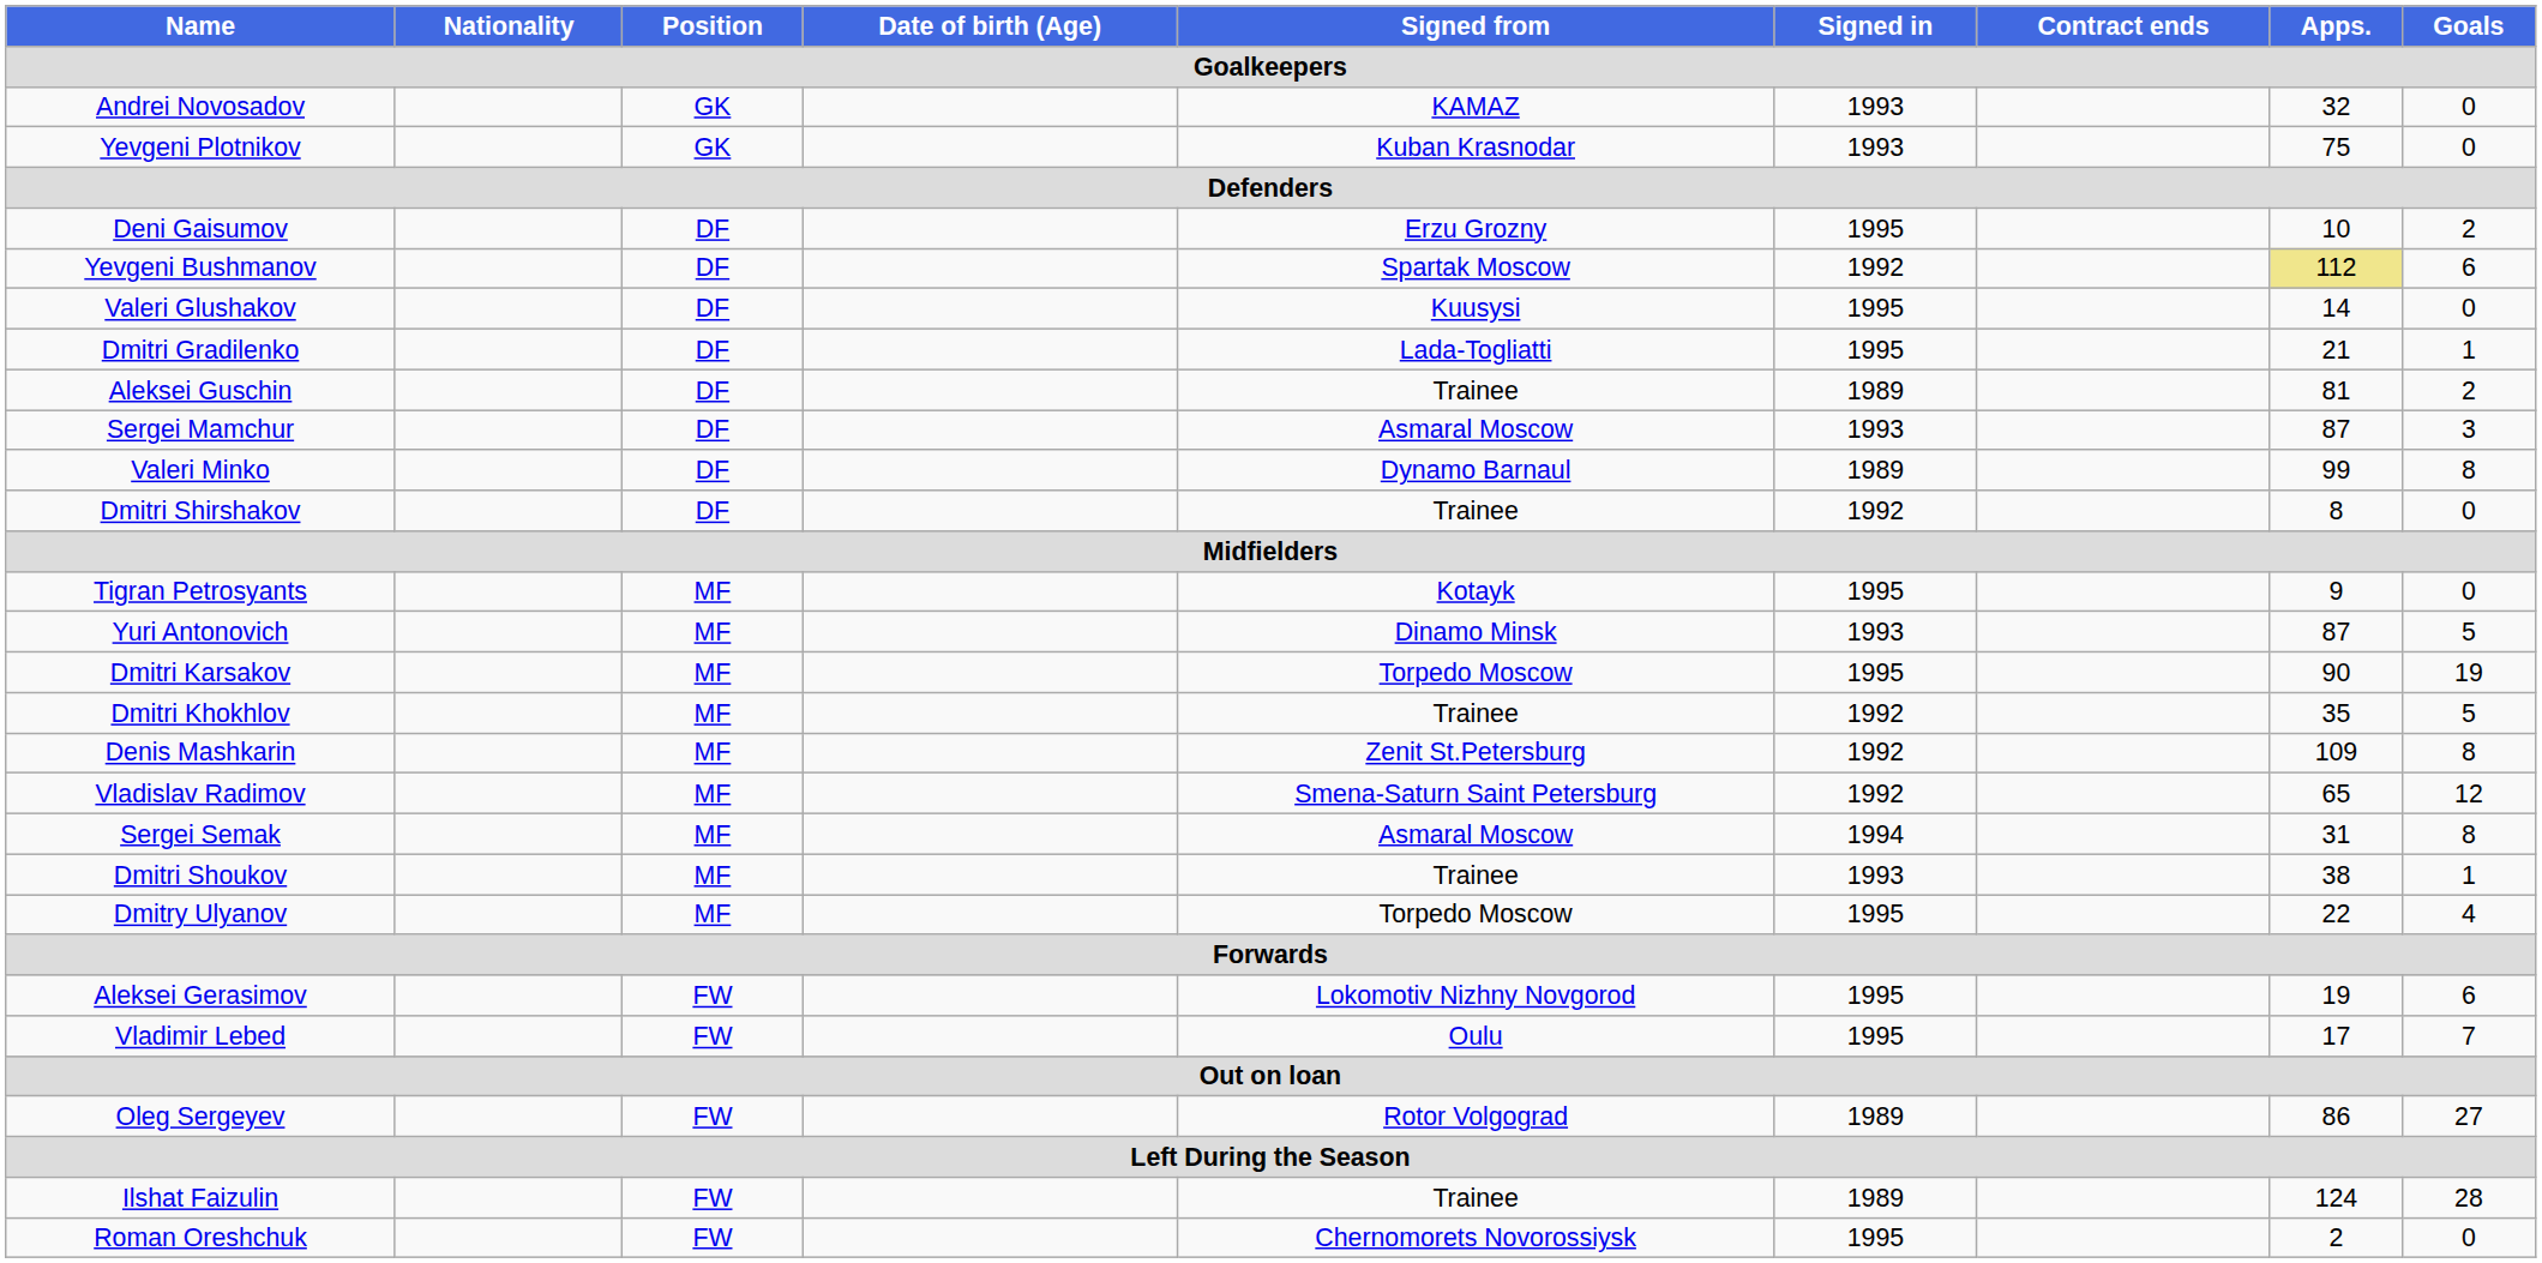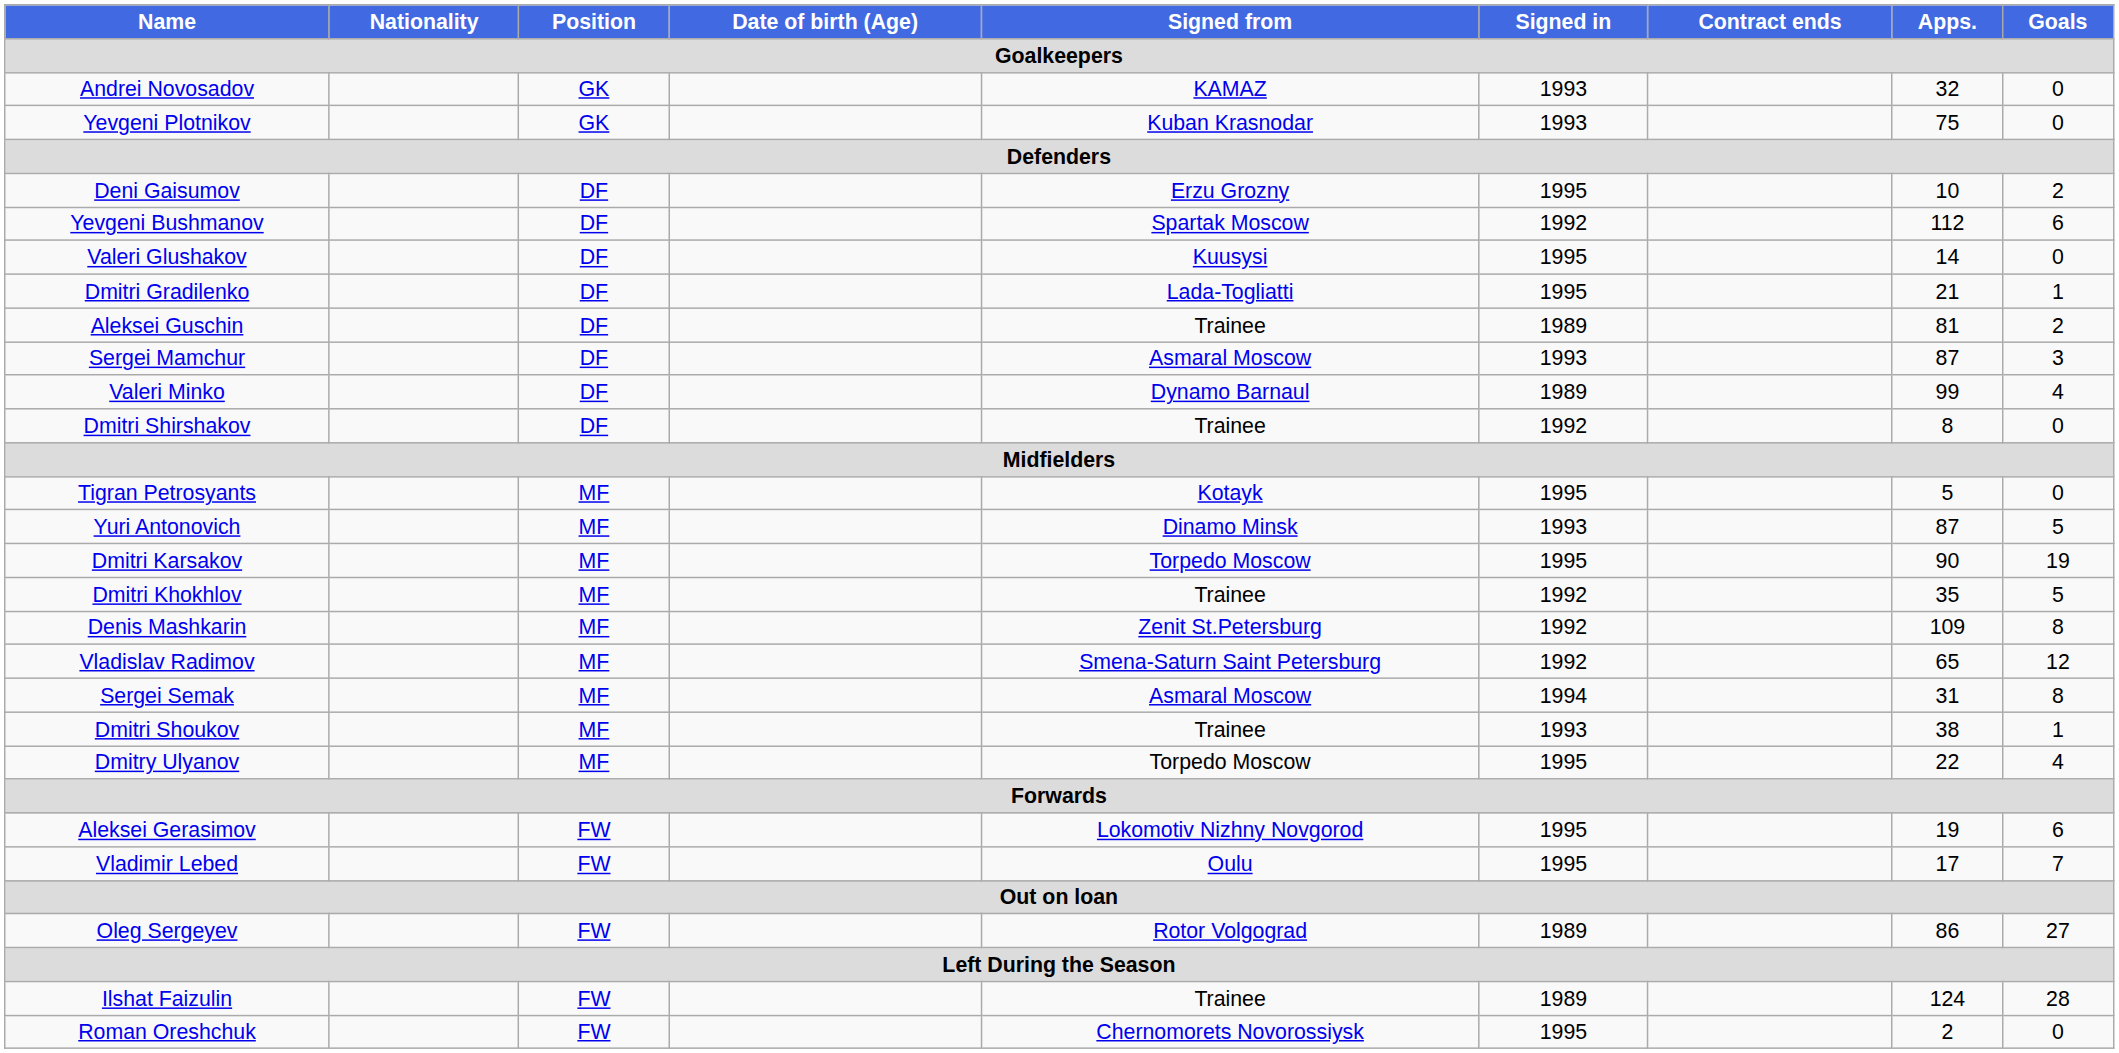Yevgeni Bushmanov | Apps.: khaki background -> no background
Valeri Minko | Goals: 8 -> 4
Tigran Petrosyants | Apps.: 9 -> 5
